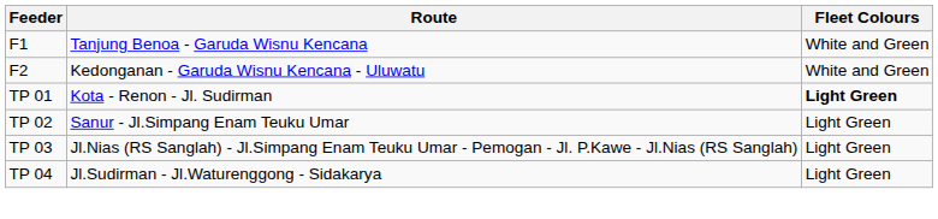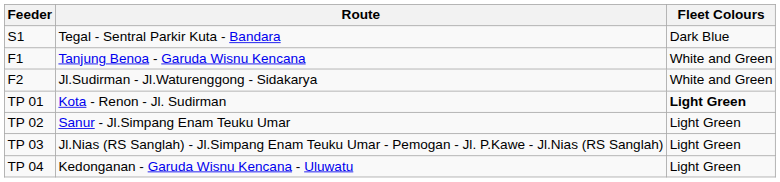+ row: S1 | Tegal - Sentral Parkir Kuta - Bandara | Dark Blue
F2 | Route: Kedonganan - Garuda Wisnu Kencana - Uluwatu -> Jl.Sudirman - Jl.Waturenggong - Sidakarya
TP 04 | Route: Jl.Sudirman - Jl.Waturenggong - Sidakarya -> Kedonganan - Garuda Wisnu Kencana - Uluwatu
